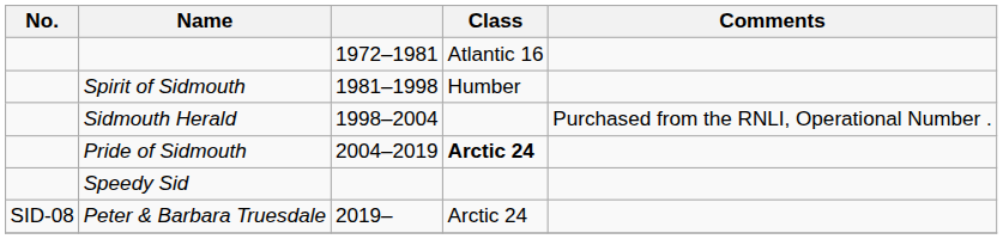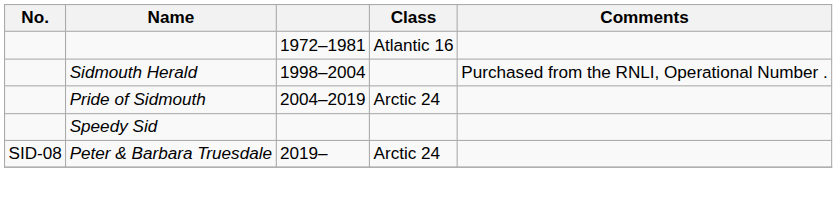- row: Spirit of Sidmouth | 1981–1998 | Humber
Pride of Sidmouth | Class: bold -> normal
